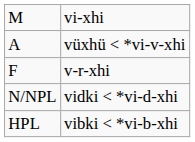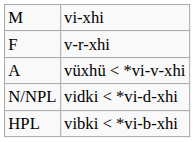rows swapped: F <-> A
